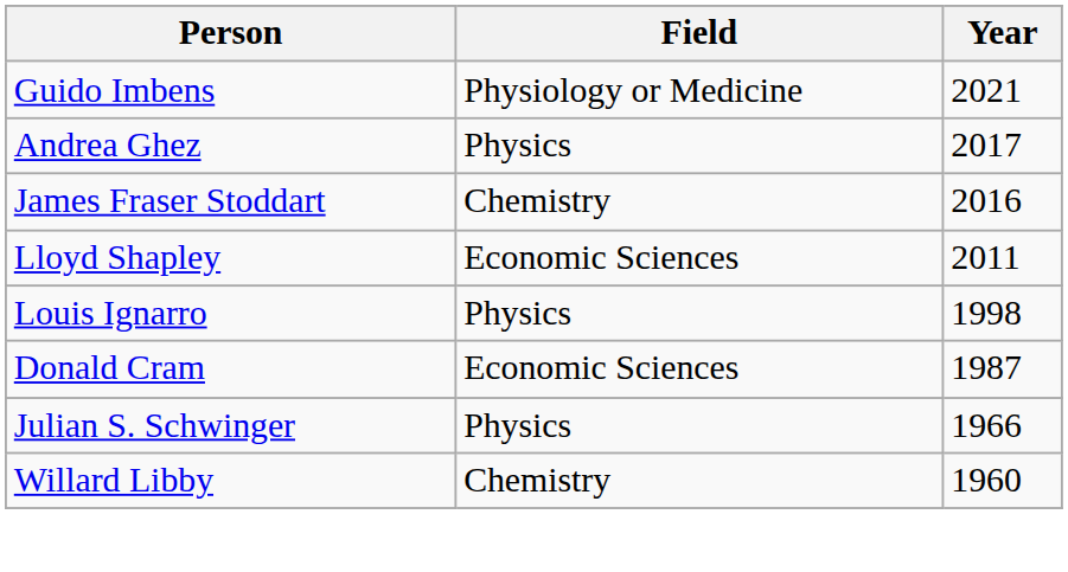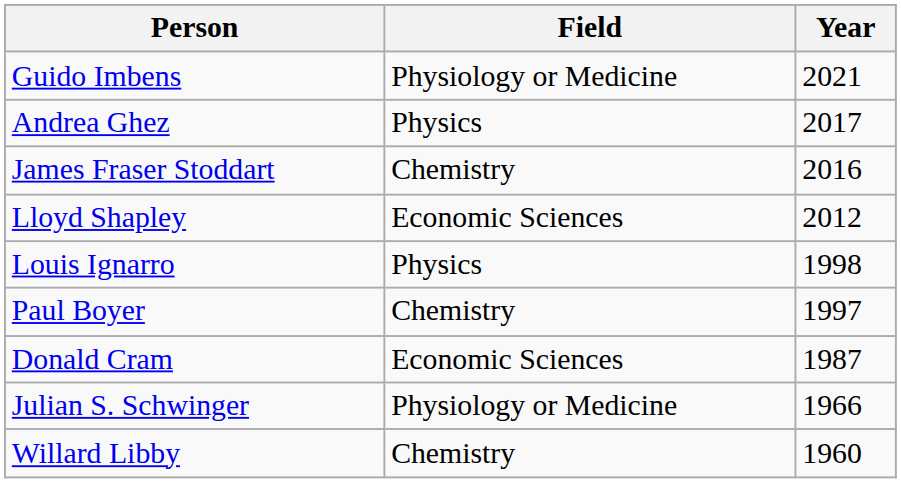Lloyd Shapley | Year: 2011 -> 2012
+ row: Paul Boyer | Chemistry | 1997
Julian S. Schwinger | Field: Physics -> Physiology or Medicine
